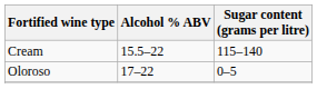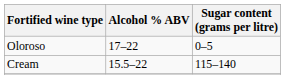rows swapped: Oloroso <-> Cream
